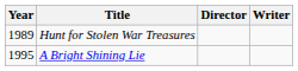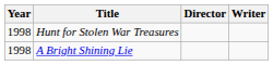Hunt for Stolen War Treasures | Year: 1989 -> 1998
A Bright Shining Lie | Year: 1995 -> 1998
